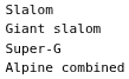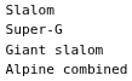rows swapped: Giant slalom <-> Super-G
